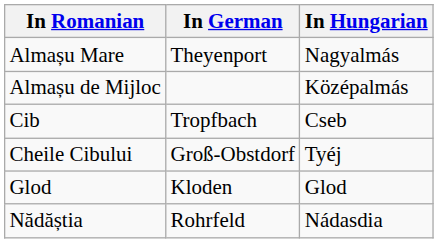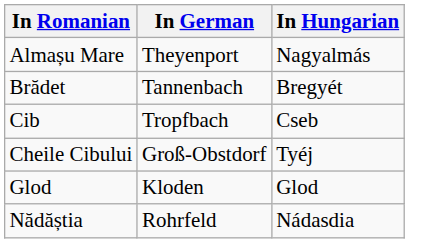- row: Almașu de Mijloc | Középalmás
+ row: Brădet | Tannenbach | Bregyét
